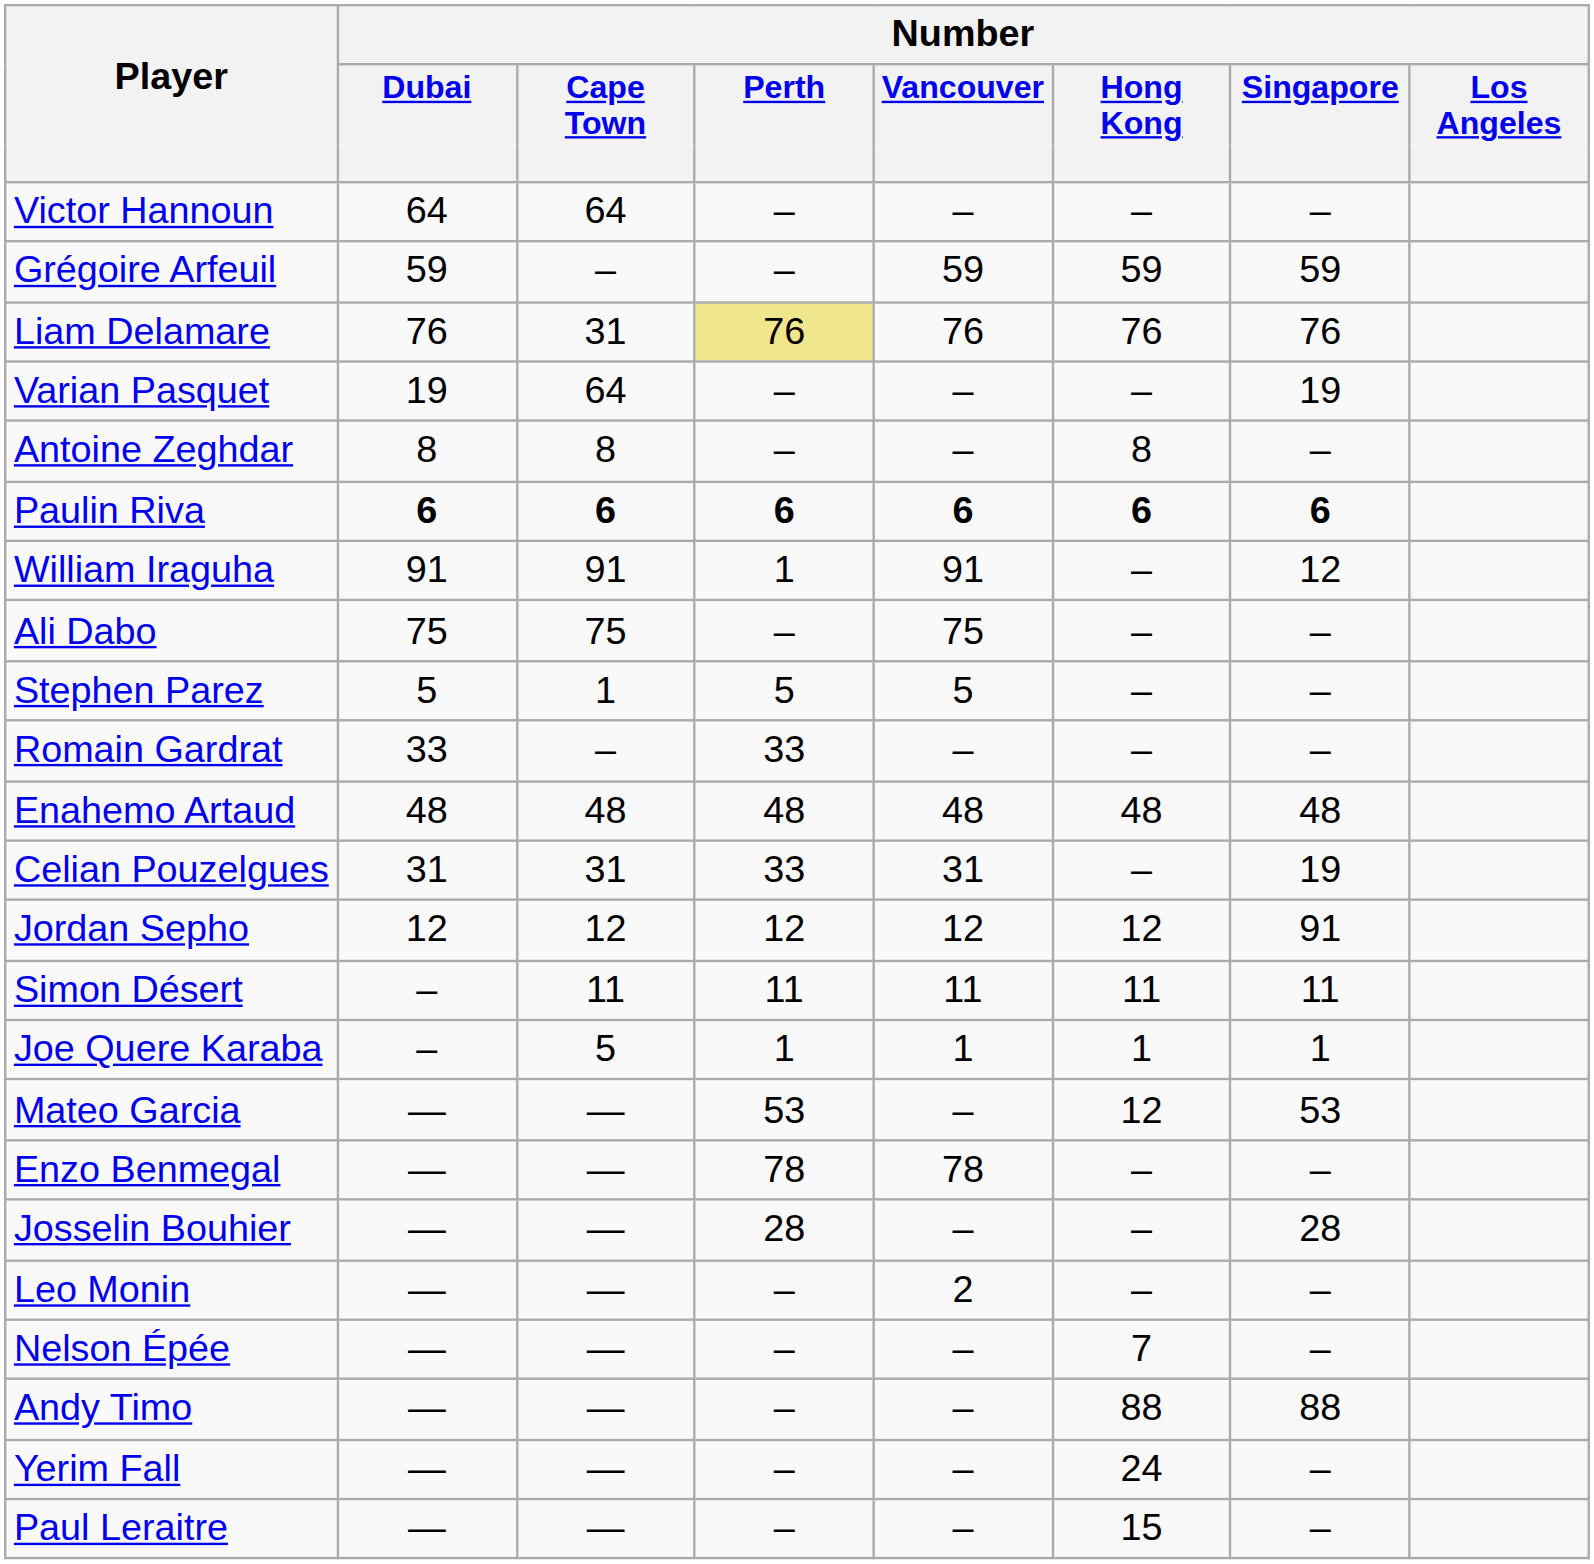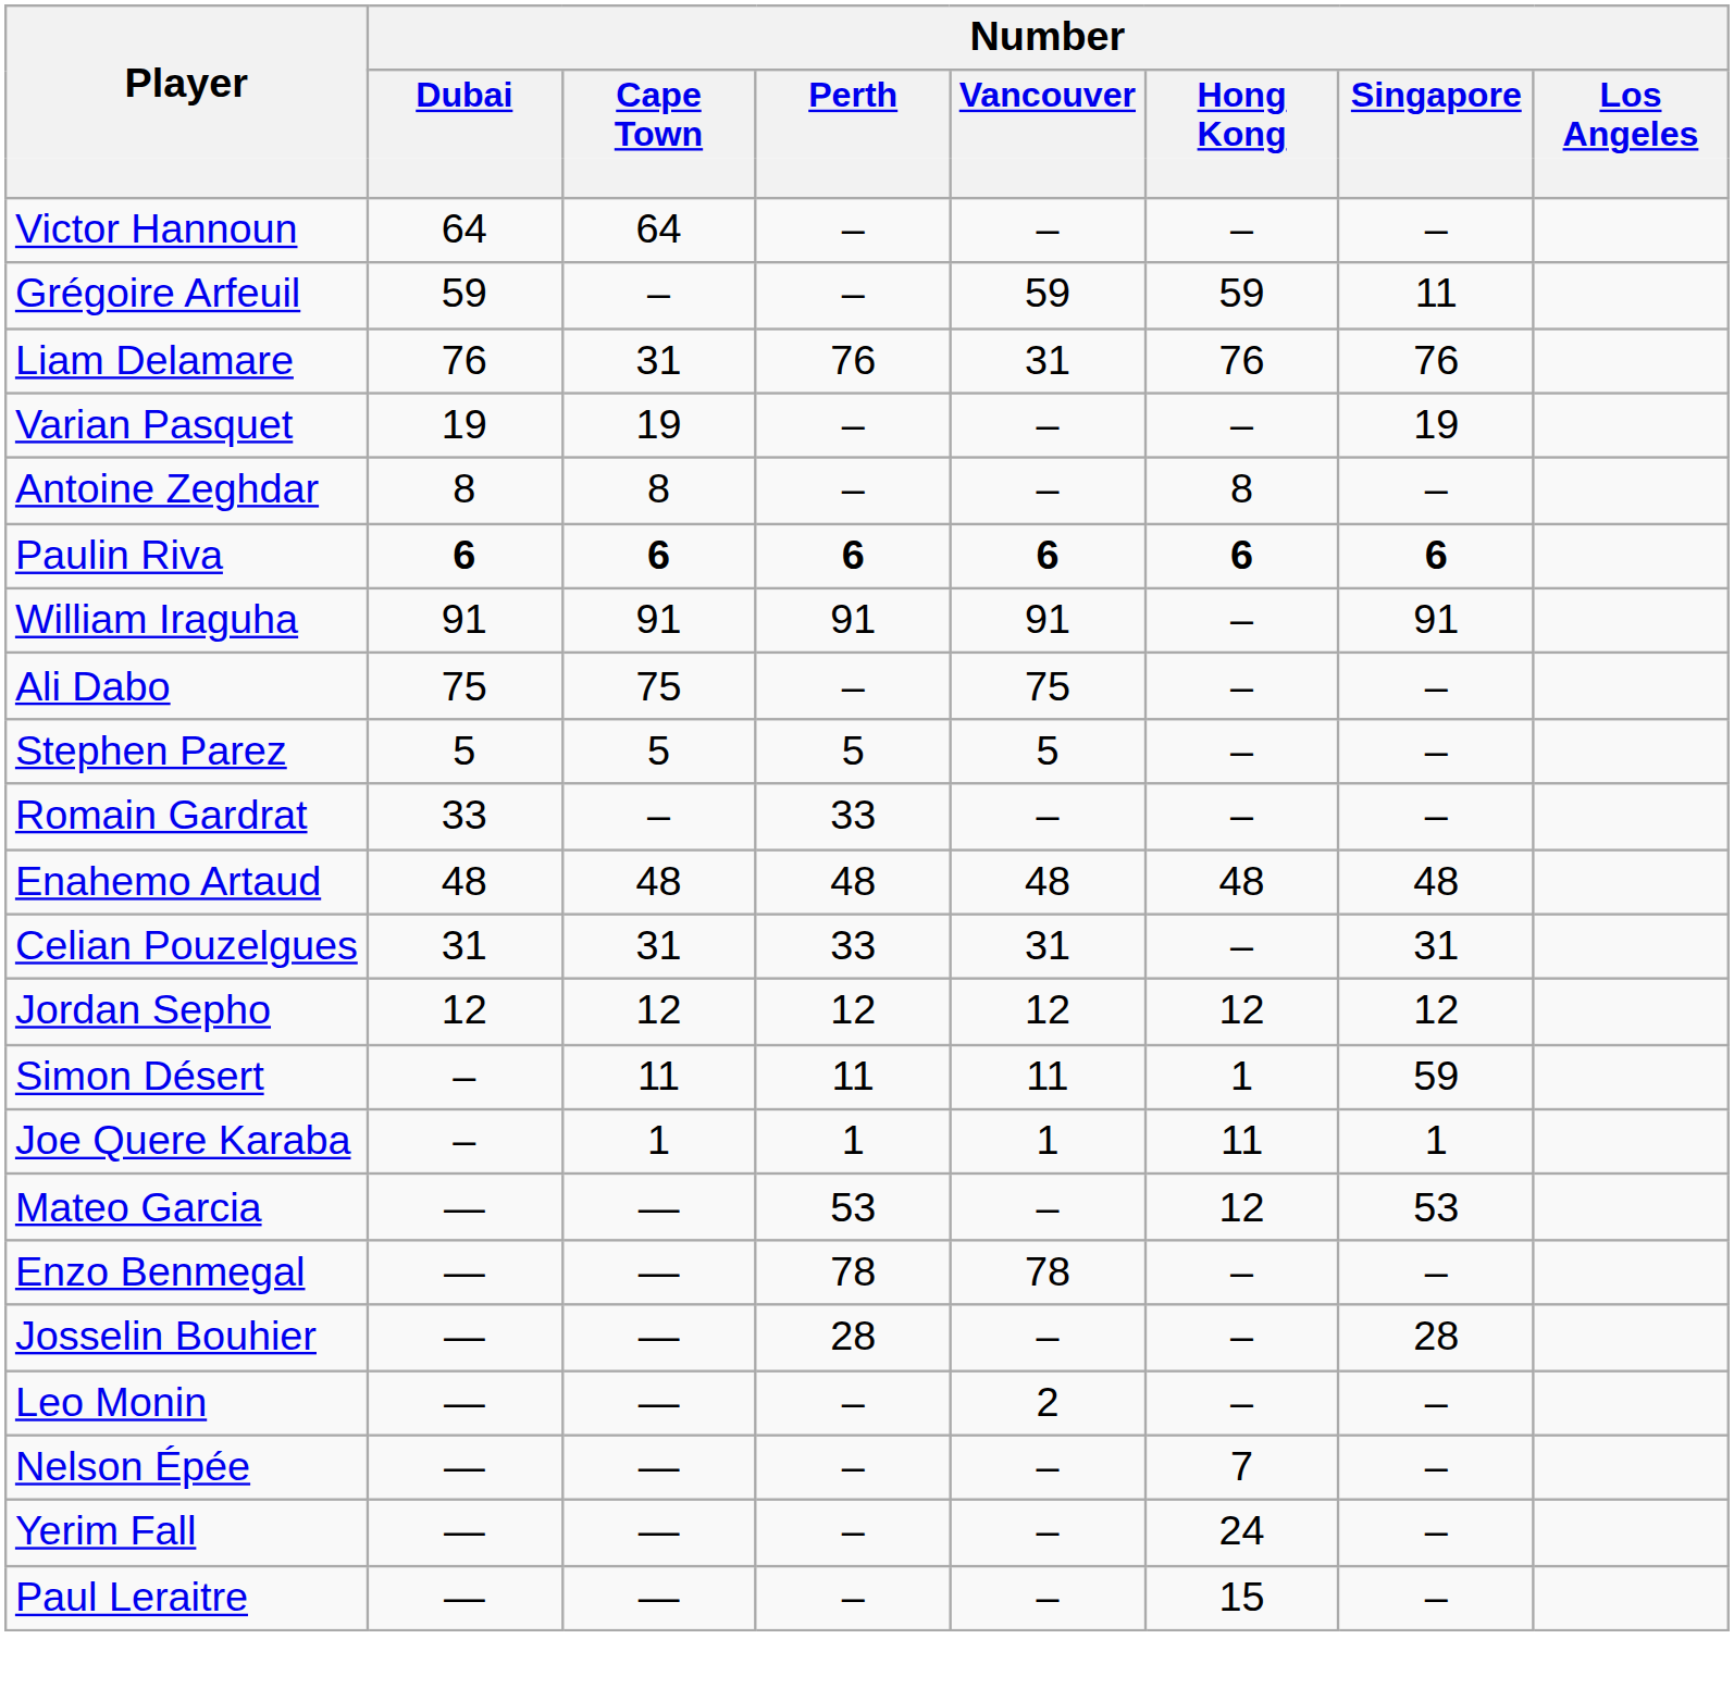Grégoire Arfeuil | Number / Singapore: 59 -> 11
Liam Delamare | Number / Perth: khaki background -> no background
Liam Delamare | Number / Vancouver: 76 -> 31
Varian Pasquet | Number / Cape Town: 64 -> 19
William Iraguha | Number / Perth: 1 -> 91
William Iraguha | Number / Singapore: 12 -> 91
Stephen Parez | Number / Cape Town: 1 -> 5
Celian Pouzelgues | Number / Singapore: 19 -> 31
Jordan Sepho | Number / Singapore: 91 -> 12
Simon Désert | Number / Hong Kong: 11 -> 1
Simon Désert | Number / Singapore: 11 -> 59
Joe Quere Karaba | Number / Cape Town: 5 -> 1
Joe Quere Karaba | Number / Hong Kong: 1 -> 11
- row: Andy Timo | — | — | – | – | 88 | 88
